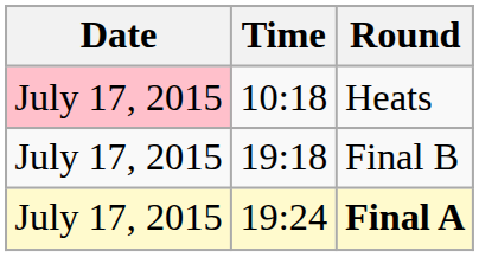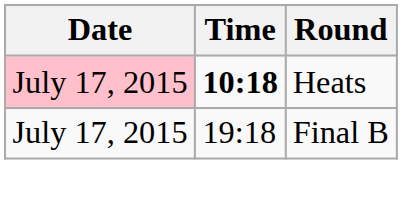Heats | Time: normal -> bold
- row: July 17, 2015 | 19:24 | Final A
